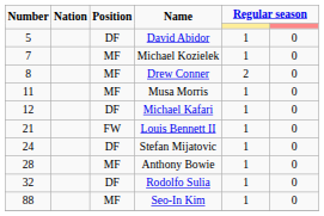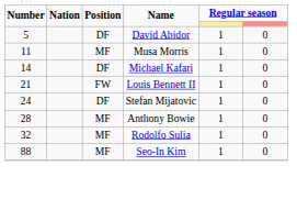- row: 7 | MF | Michael Kozielek | 1 | 0
- row: 8 | MF | Drew Conner | 2 | 0
Michael Kafari | Number: 12 -> 14
Rodolfo Sulia | Position: DF -> MF
